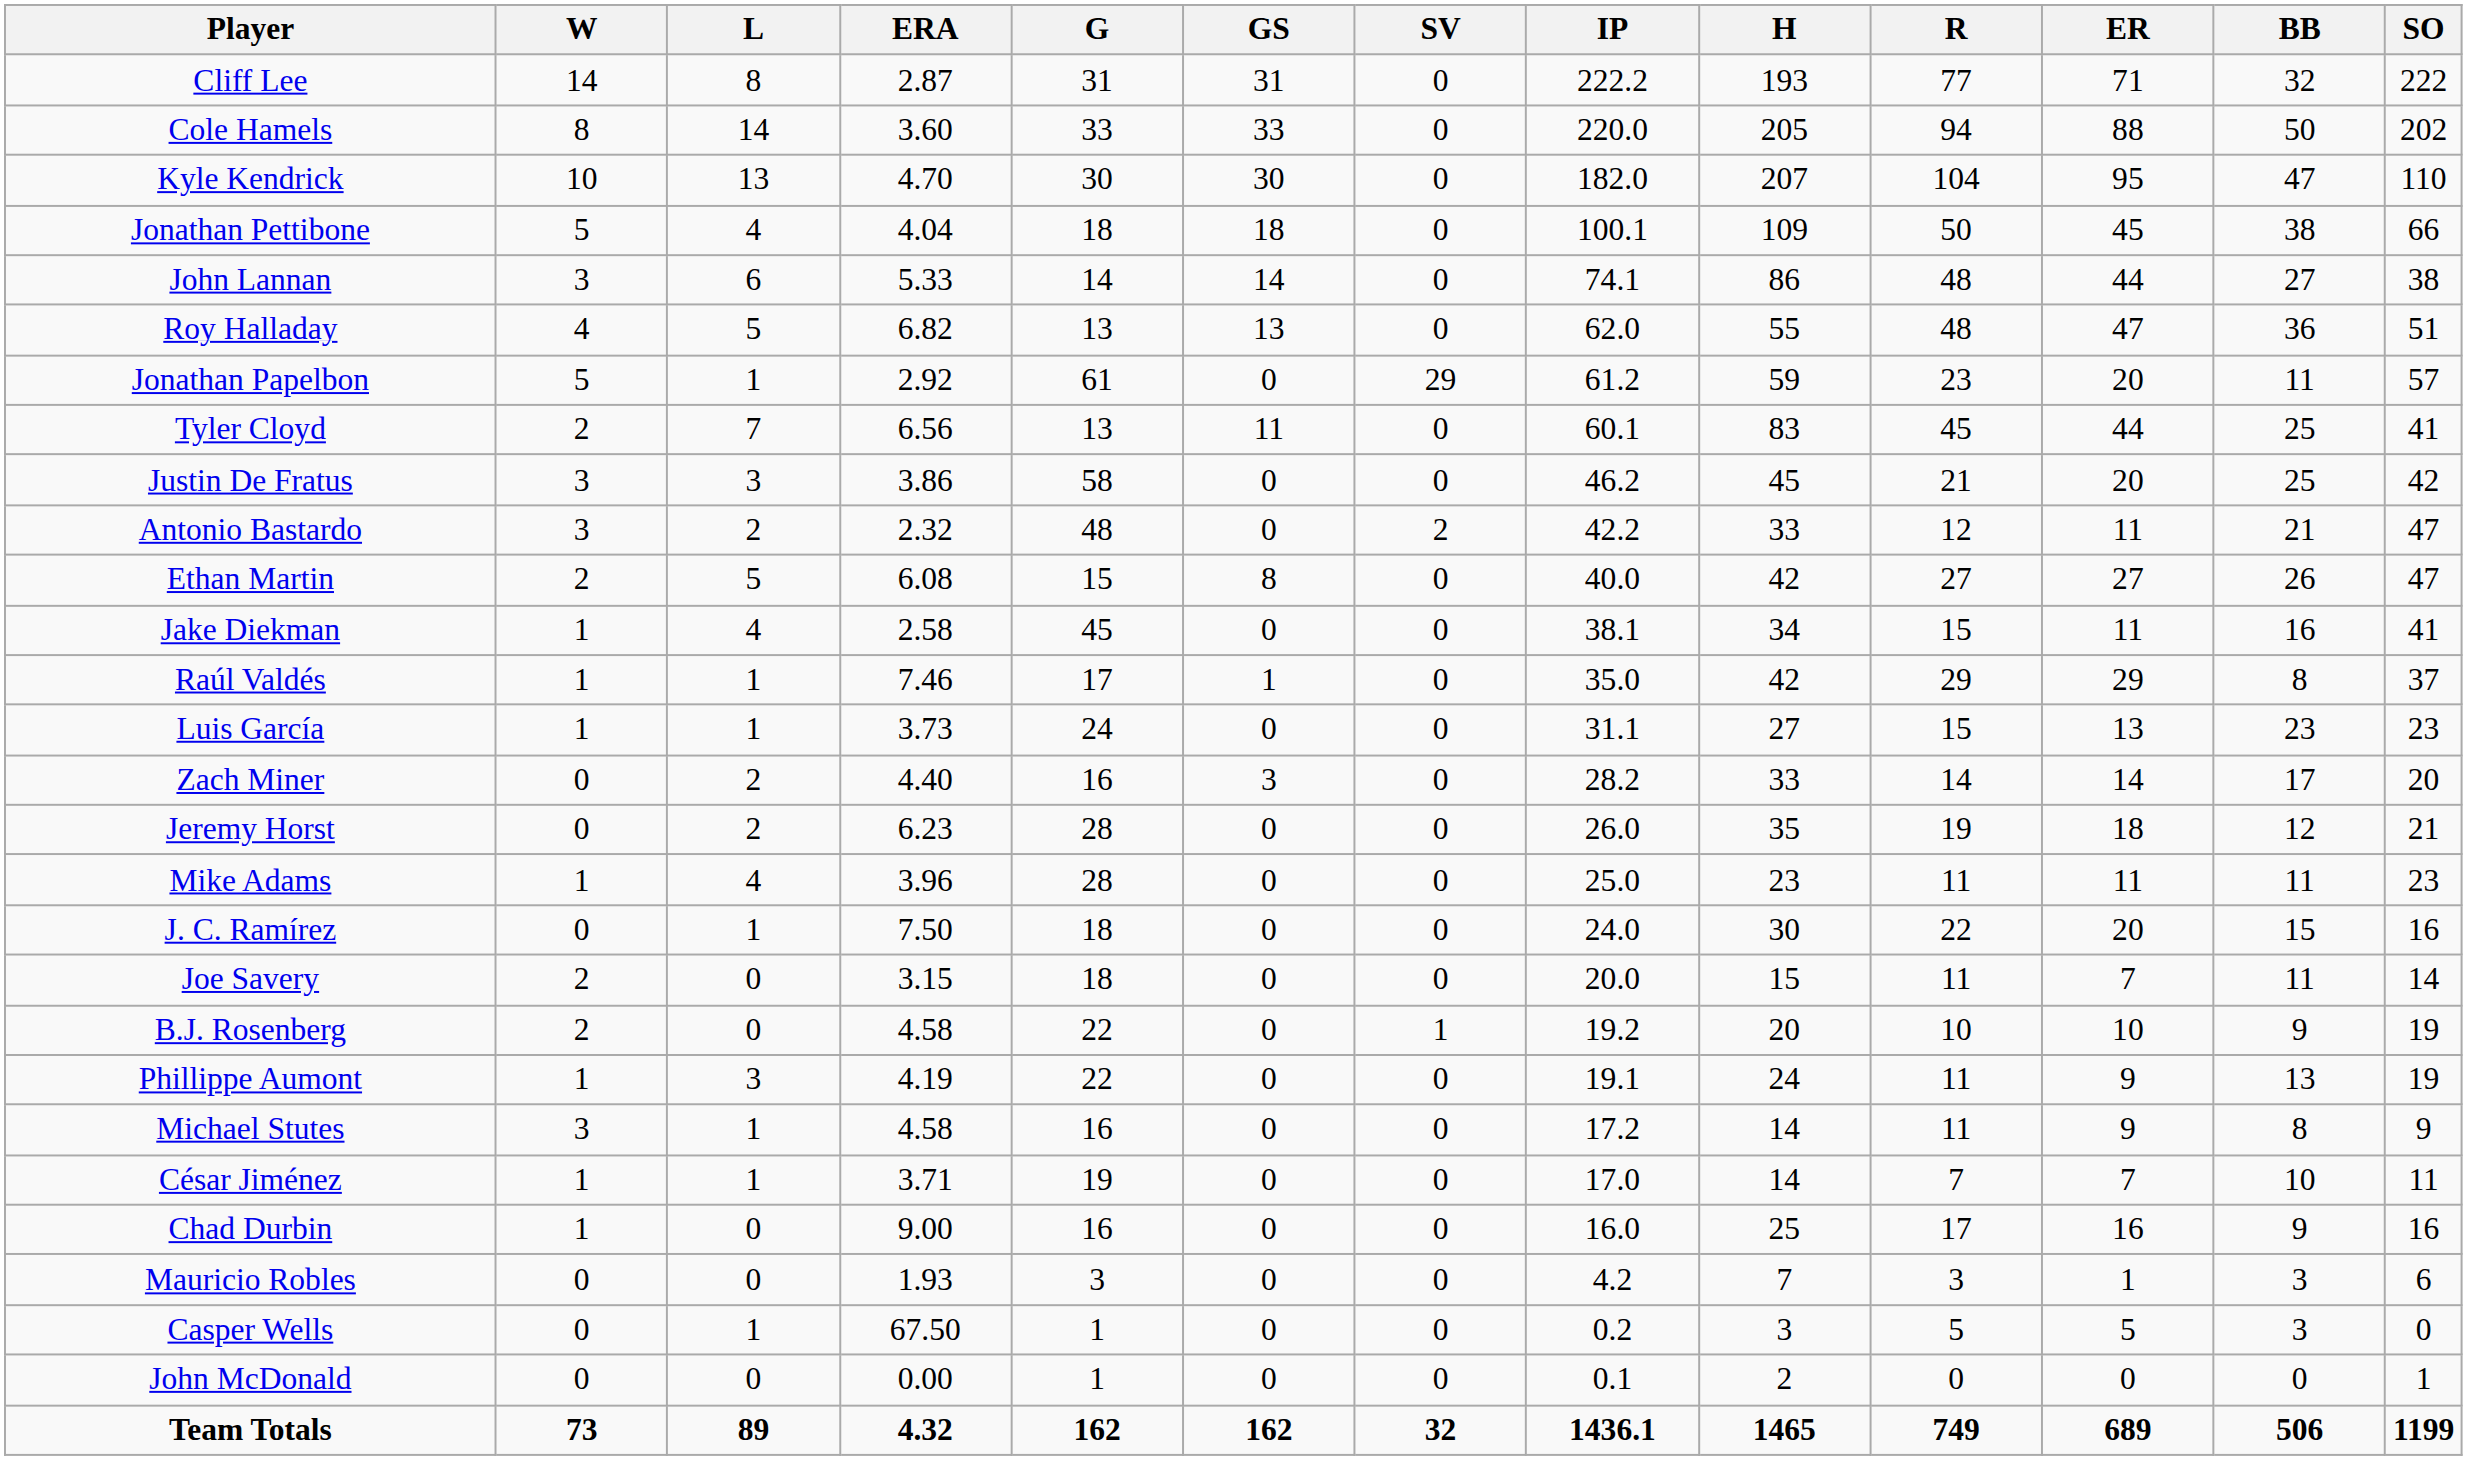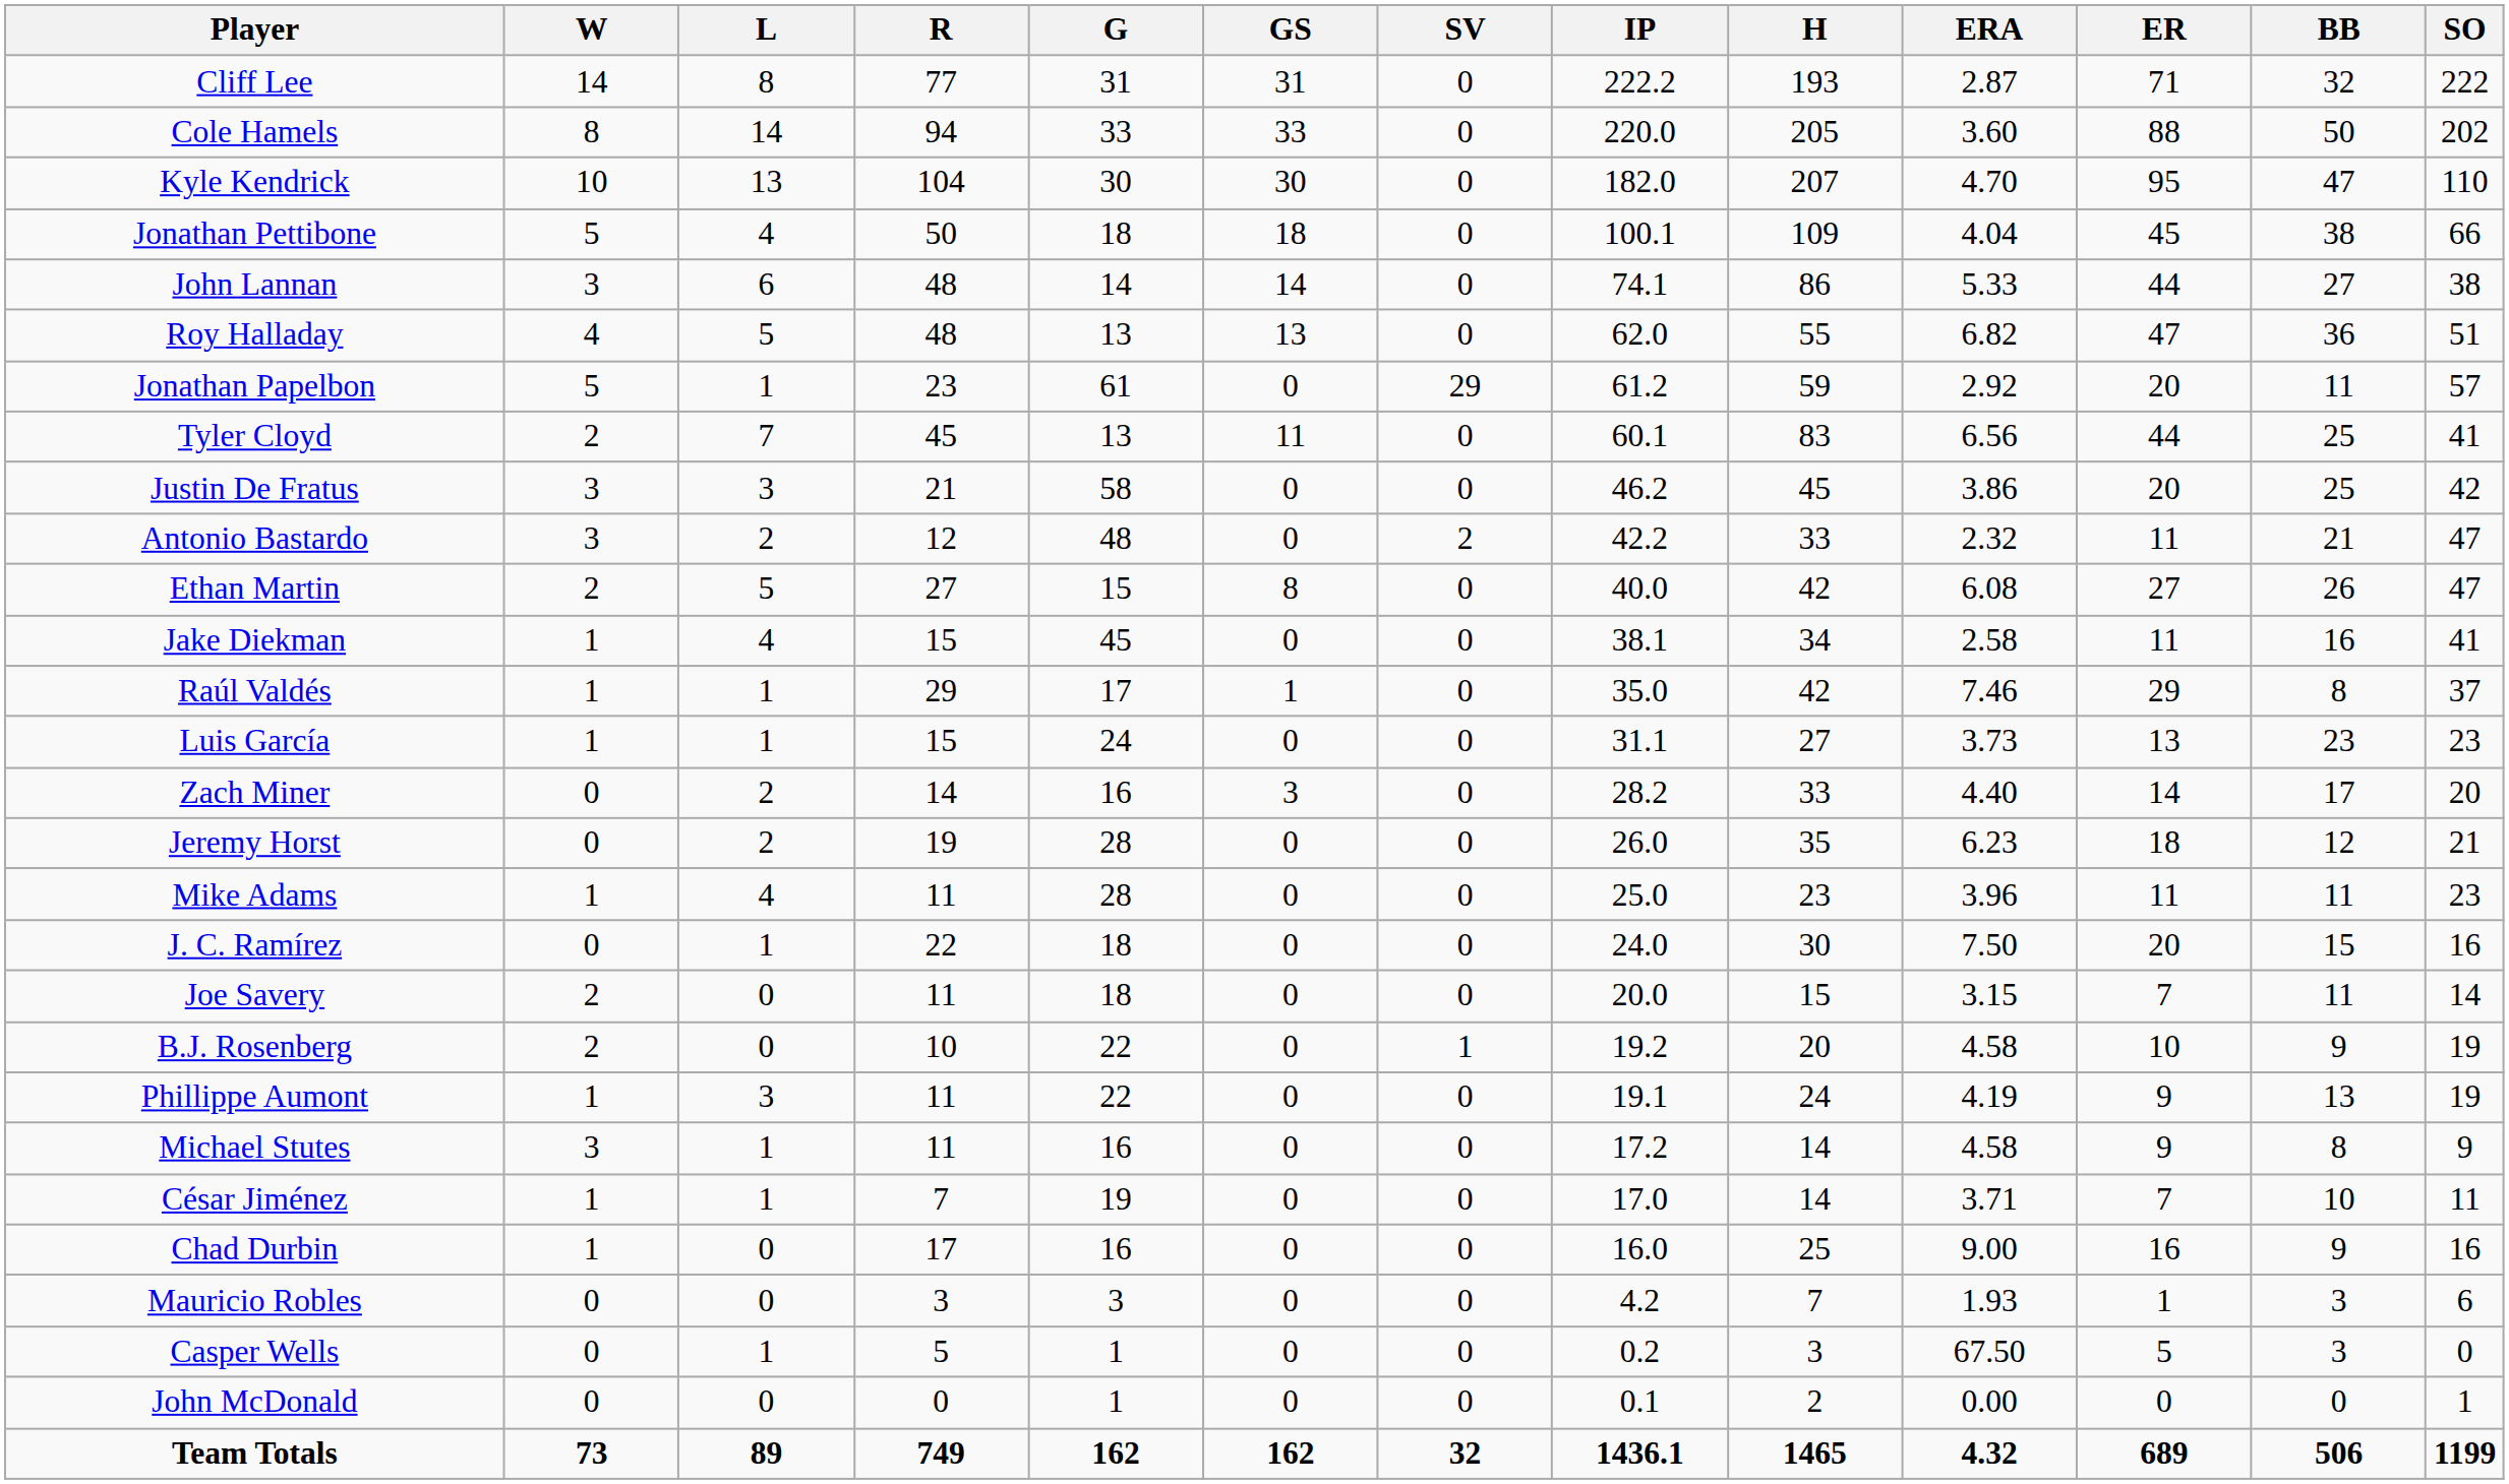columns swapped: ERA <-> R
